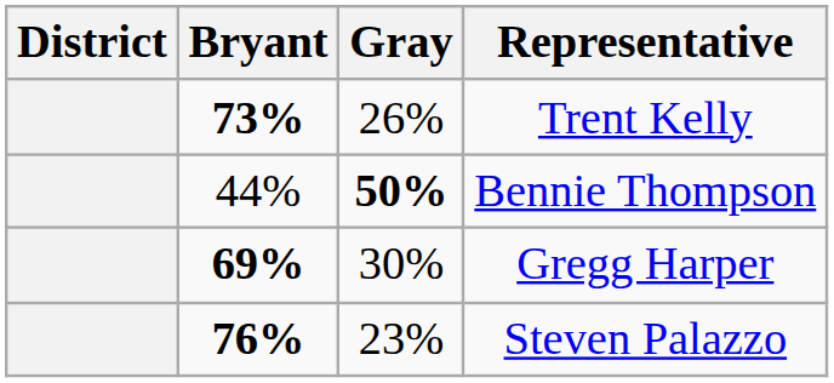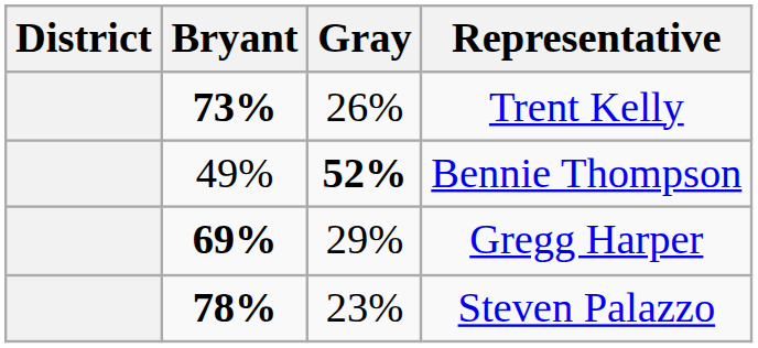Bennie Thompson | Bryant: 44% -> 49%
Bennie Thompson | Gray: 50% -> 52%
Gregg Harper | Gray: 30% -> 29%
Steven Palazzo | Bryant: 76% -> 78%
